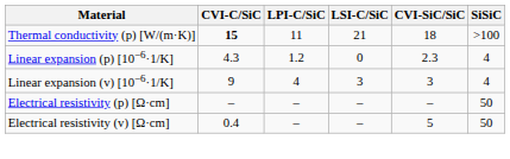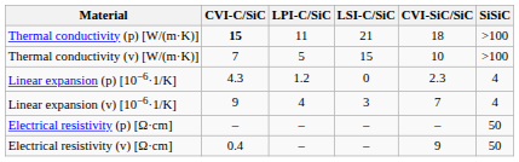+ row: Thermal conductivity (v) [W/(m·K)] | 7 | 5 | 15 | 10 | >100
Linear expansion (v) [10−6·1/K] | CVI-SiC/SiC: 3 -> 7
Electrical resistivity (v) [Ω·cm] | CVI-SiC/SiC: 5 -> 9
